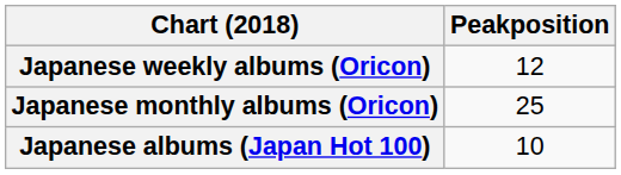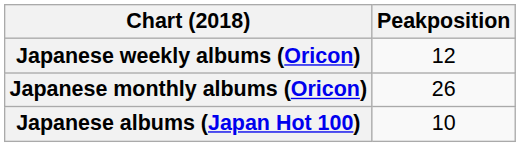Japanese monthly albums (Oricon) | Peakposition: 25 -> 26
